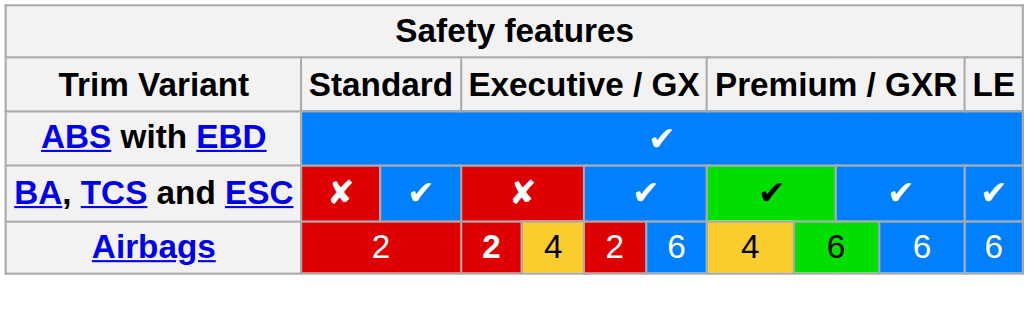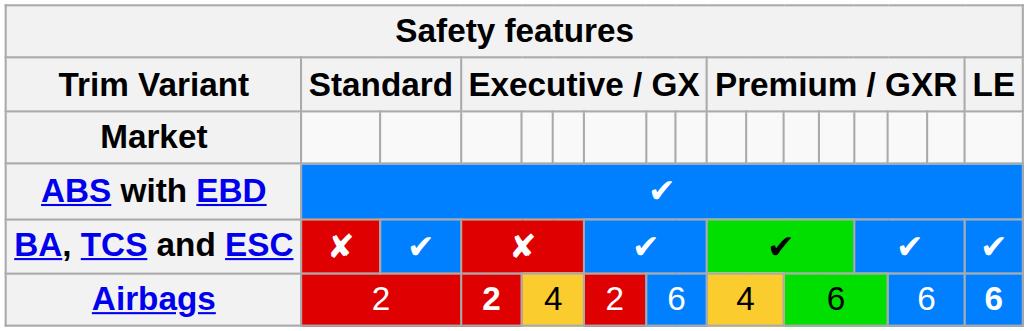+ row: Market
Airbags | LE: normal -> bold
